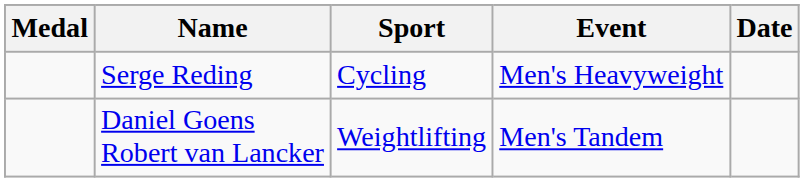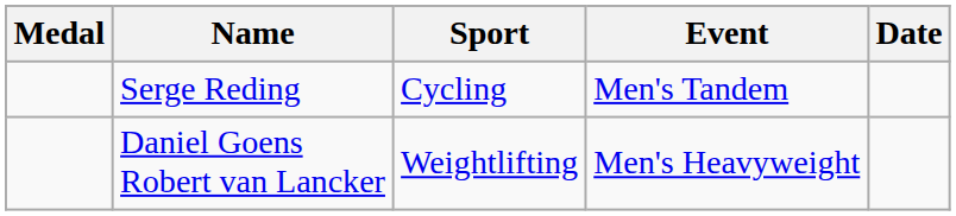Serge Reding | Event: Men's Heavyweight -> Men's Tandem
Daniel Goens Robert van Lancker | Event: Men's Tandem -> Men's Heavyweight
